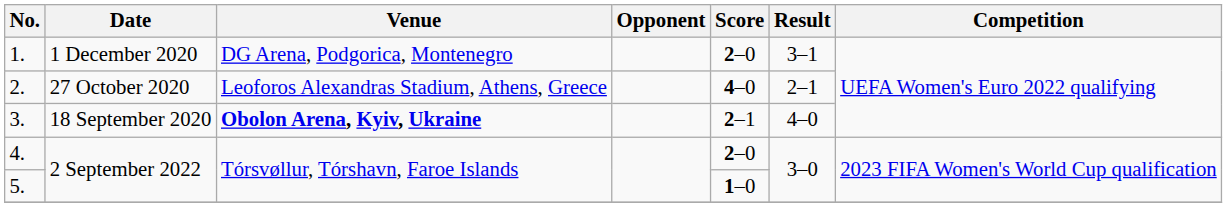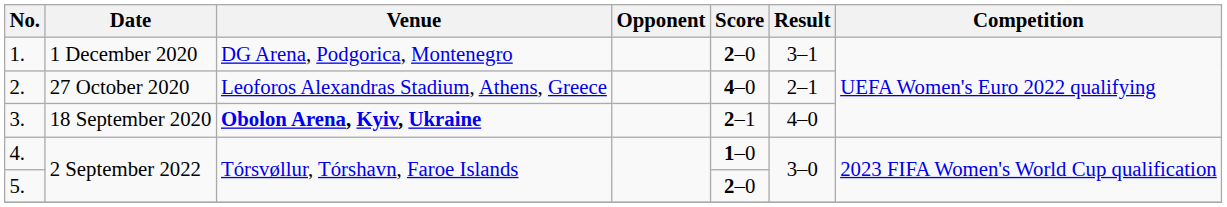4. | Score: 2–0 -> 1–0
5. | Score: 1–0 -> 2–0
